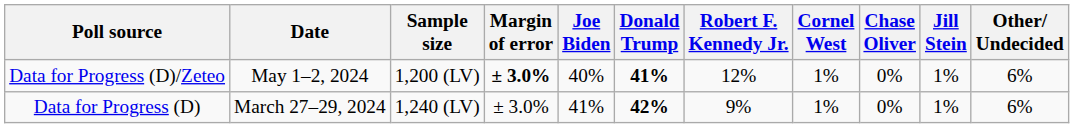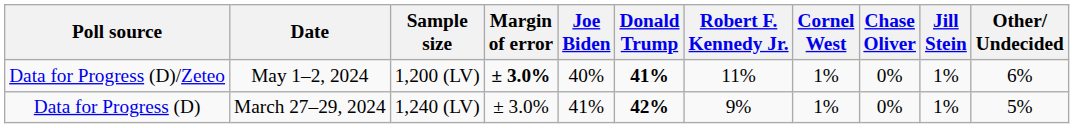Data for Progress (D)/Zeteo | Robert F. Kennedy Jr.: 12% -> 11%
Data for Progress (D) | Other/ Undecided: 6% -> 5%
